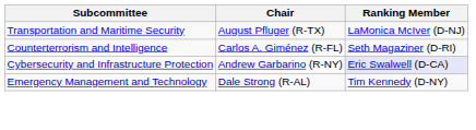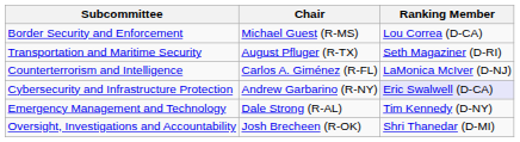+ row: Border Security and Enforcement | Michael Guest (R-MS) | Lou Correa (D-CA)
Transportation and Maritime Security | Ranking Member: LaMonica McIver (D-NJ) -> Seth Magaziner (D-RI)
Counterterrorism and Intelligence | Ranking Member: Seth Magaziner (D-RI) -> LaMonica McIver (D-NJ)
+ row: Oversight, Investigations and Accountability | Josh Brecheen (R-OK) | Shri Thanedar (D-MI)
